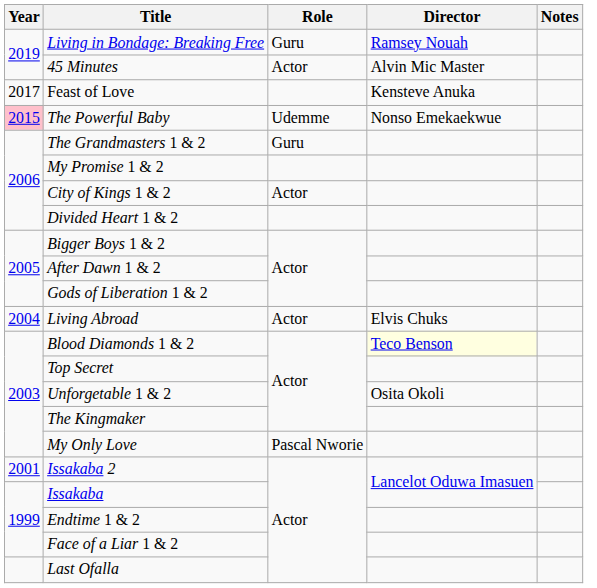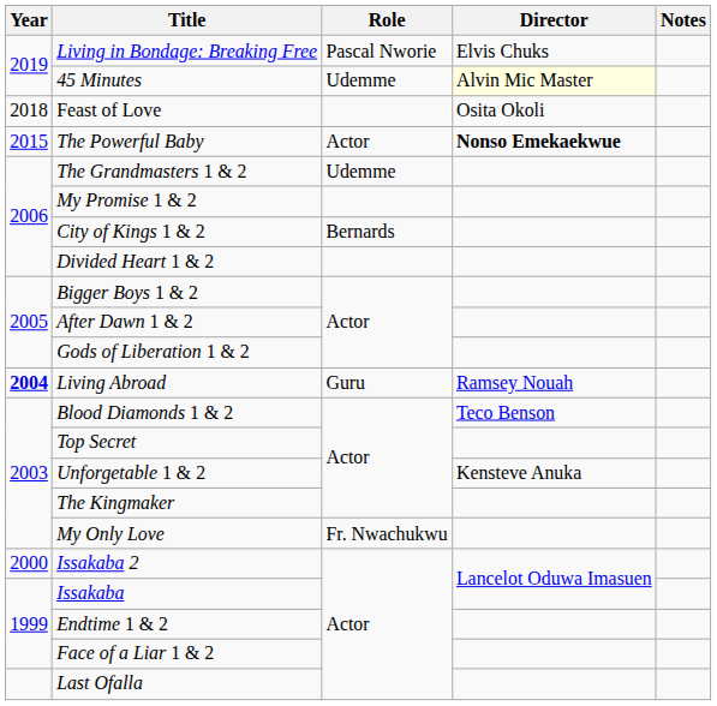Living in Bondage: Breaking Free | Role: Guru -> Pascal Nworie
Living in Bondage: Breaking Free | Director: Ramsey Nouah -> Elvis Chuks
45 Minutes | Role: Actor -> Udemme
45 Minutes | Director: no background -> lightyellow background
Feast of Love | Year: 2017 -> 2018
Feast of Love | Director: Kensteve Anuka -> Osita Okoli
The Powerful Baby | Year: pink background -> no background
The Powerful Baby | Role: Udemme -> Actor
The Powerful Baby | Director: normal -> bold
The Grandmasters 1 & 2 | Role: Guru -> Udemme
City of Kings 1 & 2 | Role: Actor -> Bernards
Living Abroad | Year: normal -> bold
Living Abroad | Role: Actor -> Guru
Living Abroad | Director: Elvis Chuks -> Ramsey Nouah
Blood Diamonds 1 & 2 | Director: lightyellow background -> no background
Unforgetable 1 & 2 | Director: Osita Okoli -> Kensteve Anuka
My Only Love | Role: Pascal Nworie -> Fr. Nwachukwu
Issakaba 2 | Year: 2001 -> 2000
